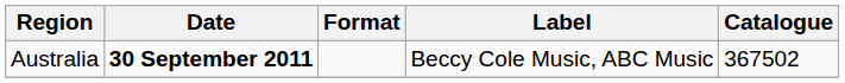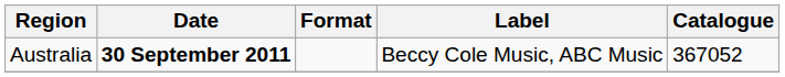Australia | Catalogue: 367502 -> 367052
